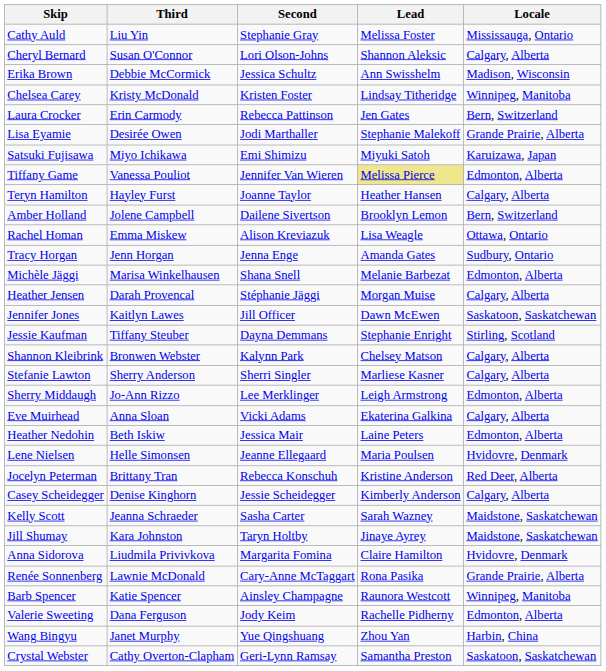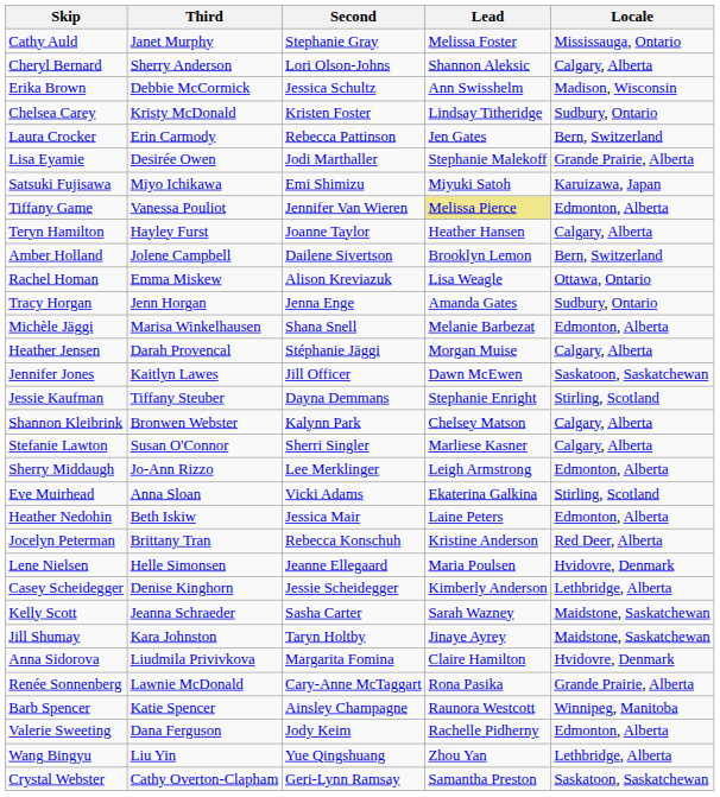Cathy Auld | Third: Liu Yin -> Janet Murphy
Cheryl Bernard | Third: Susan O'Connor -> Sherry Anderson
Chelsea Carey | Locale: Winnipeg, Manitoba -> Sudbury, Ontario
Stefanie Lawton | Third: Sherry Anderson -> Susan O'Connor
Eve Muirhead | Locale: Calgary, Alberta -> Stirling, Scotland
rows swapped: Lene Nielsen <-> Jocelyn Peterman
Casey Scheidegger | Locale: Calgary, Alberta -> Lethbridge, Alberta
Wang Bingyu | Third: Janet Murphy -> Liu Yin
Wang Bingyu | Locale: Harbin, China -> Lethbridge, Alberta
